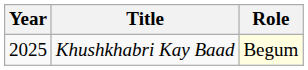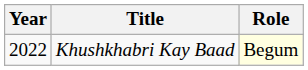Khushkhabri Kay Baad | Year: 2025 -> 2022
